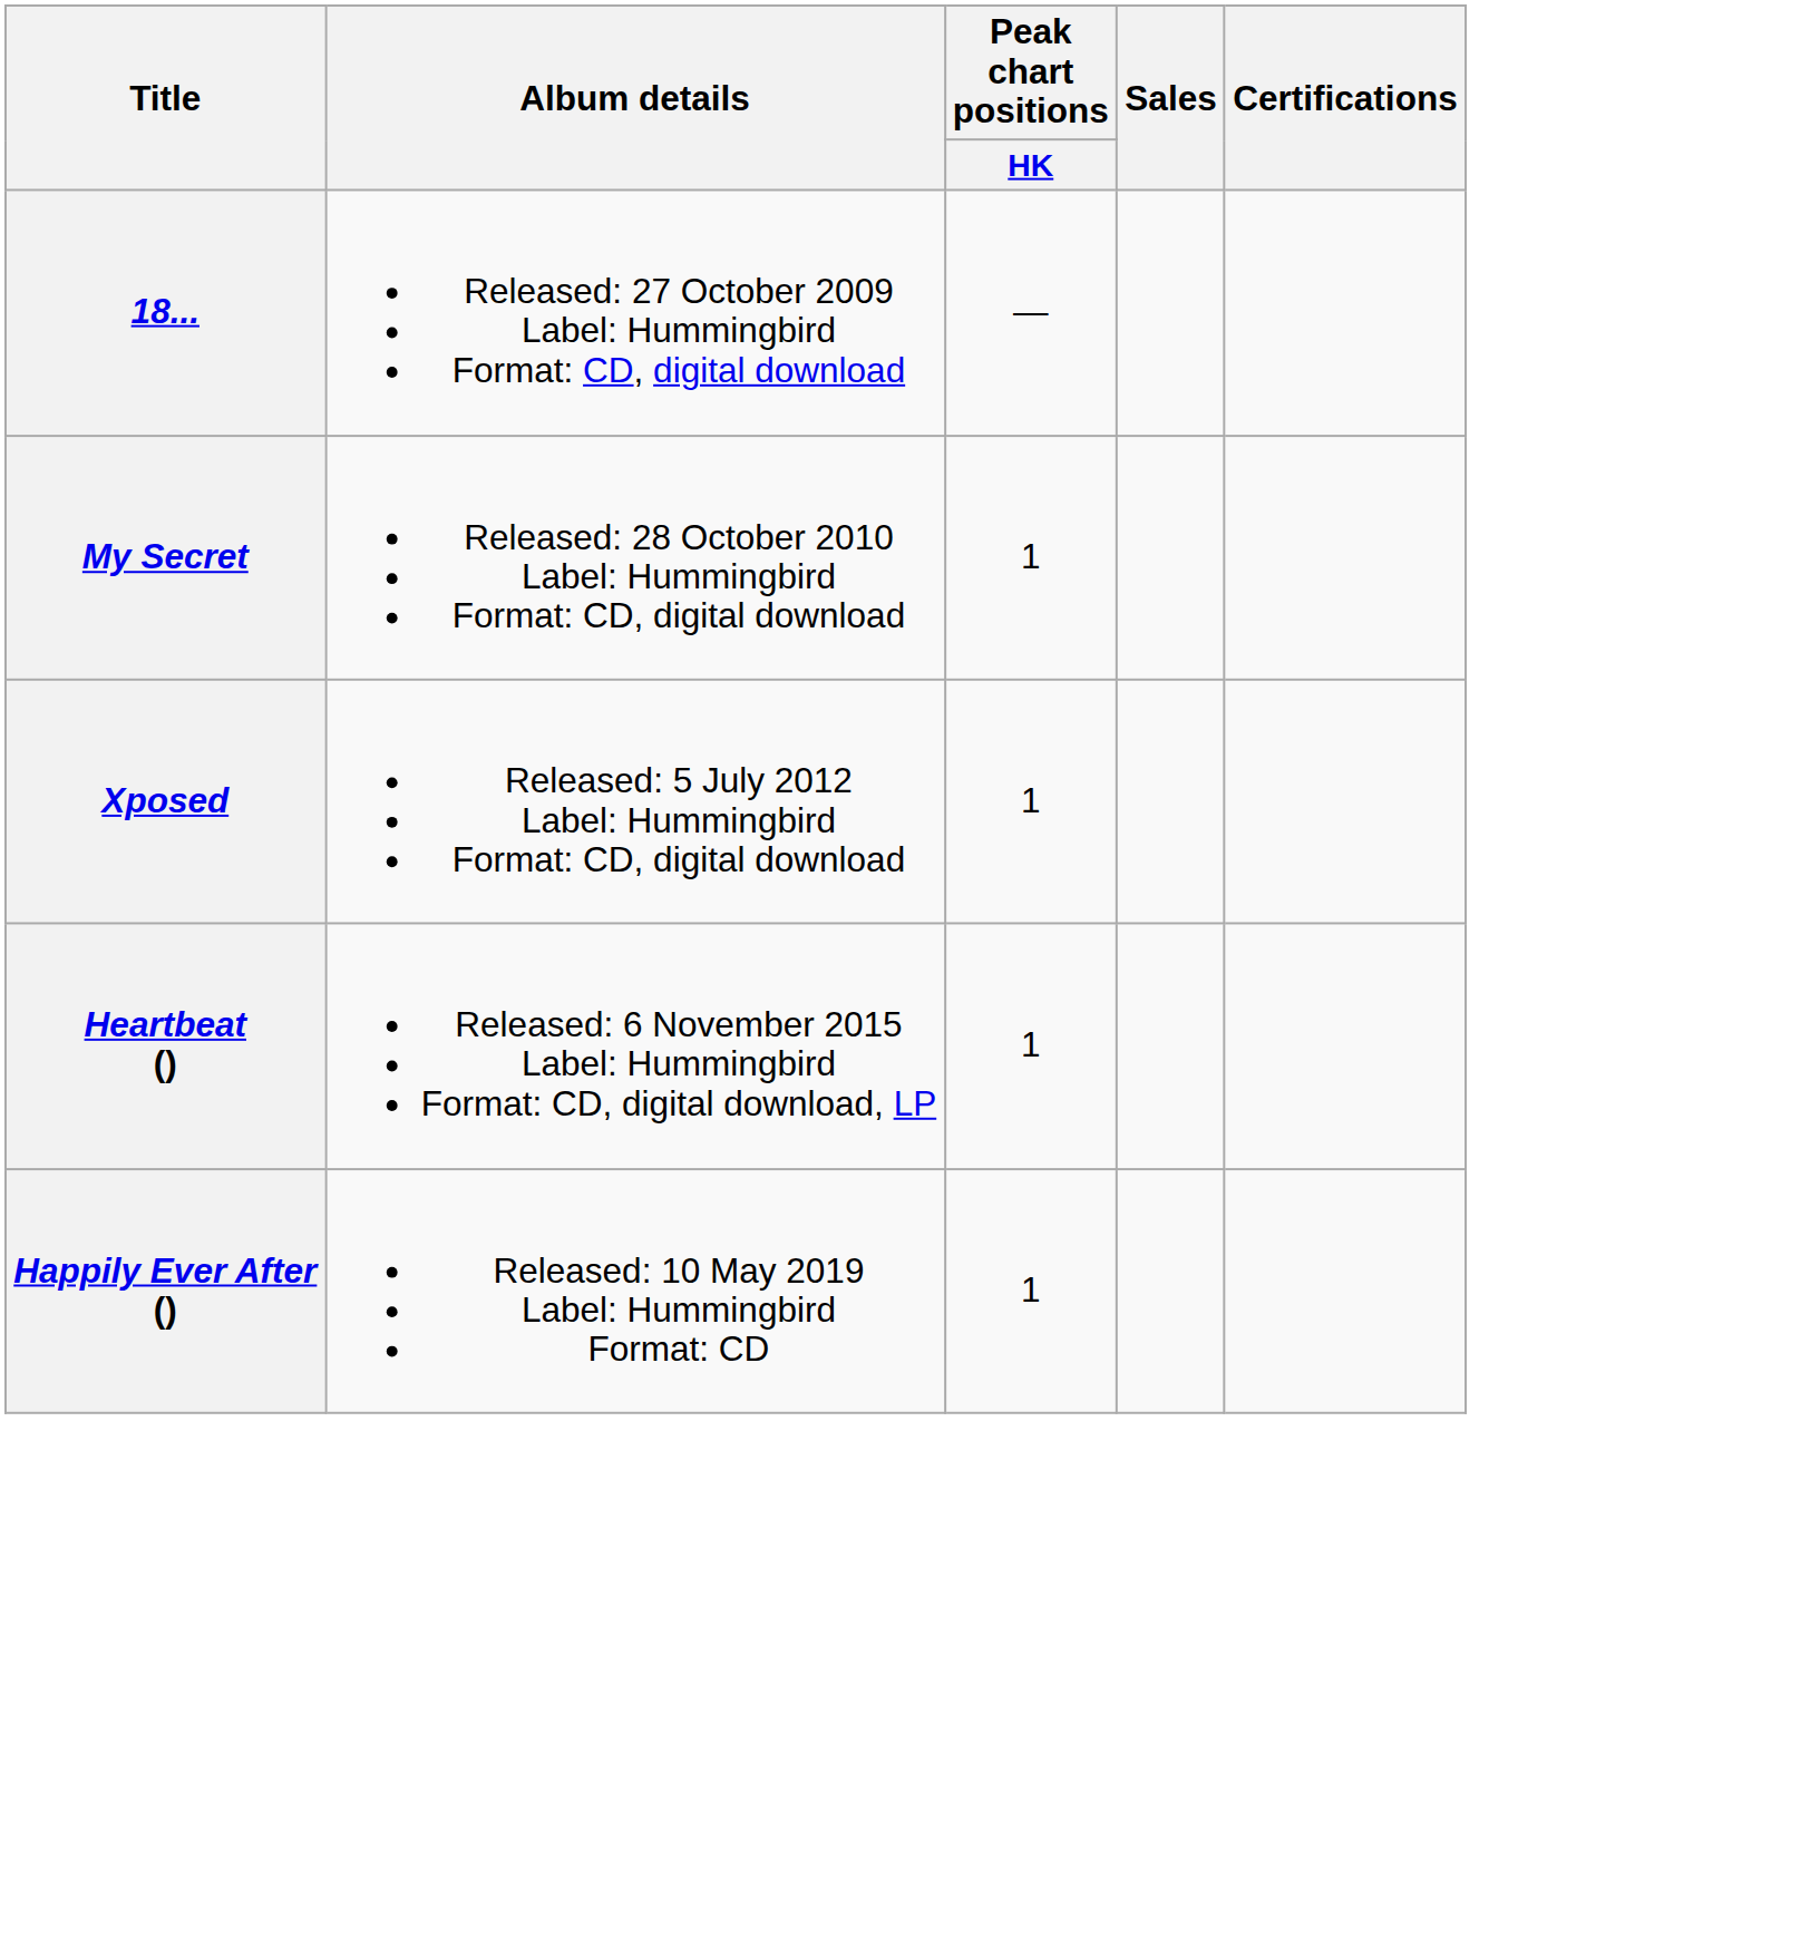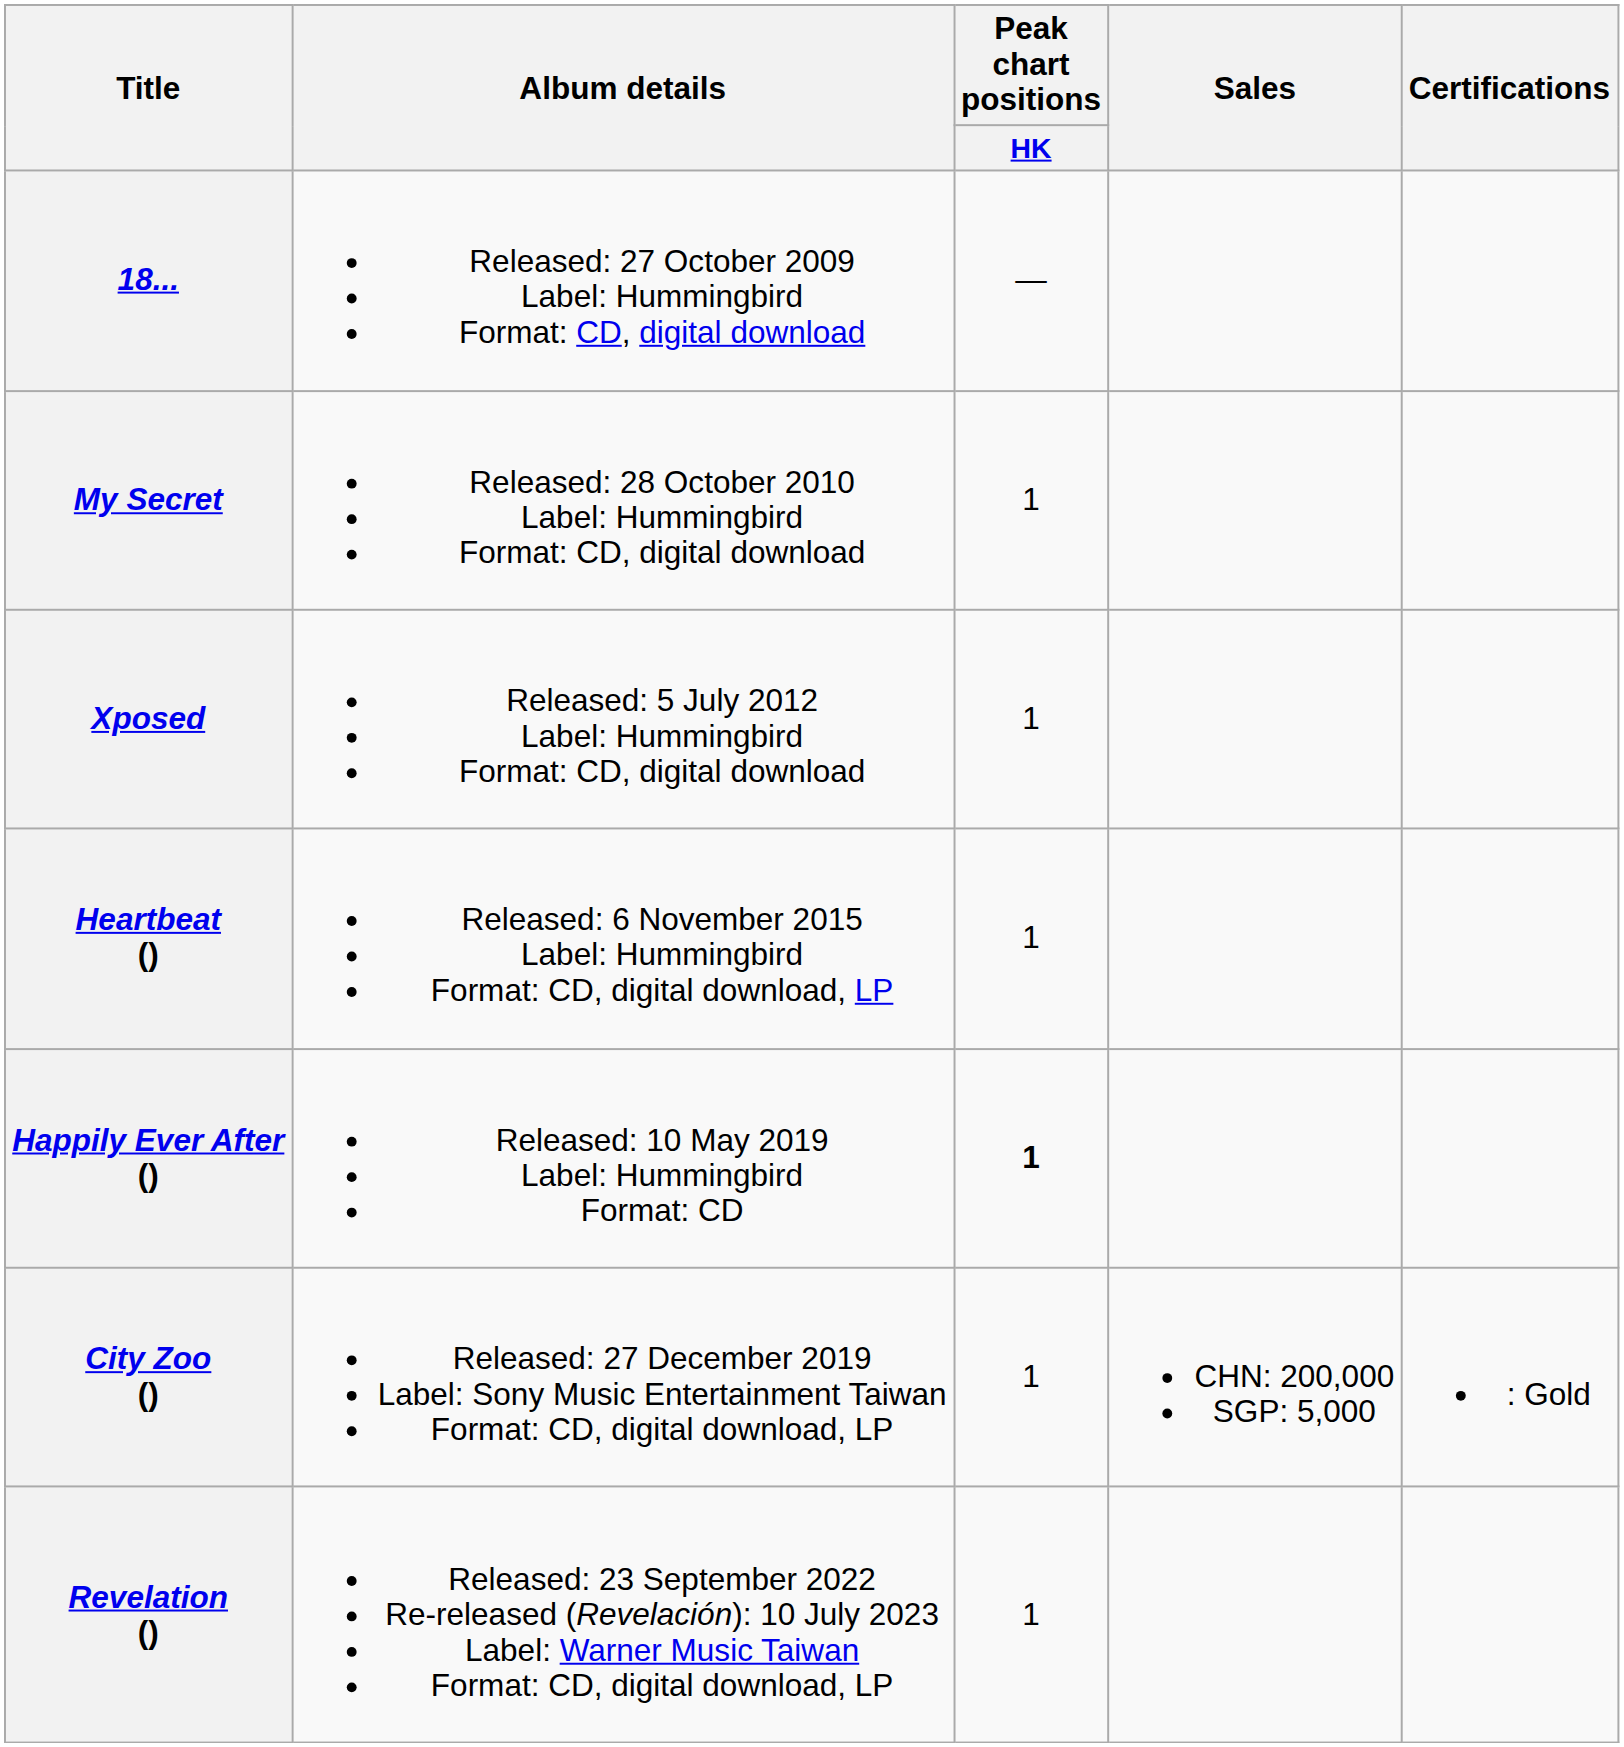Happily Ever After () | Peak chart positions / HK: normal -> bold
+ row: City Zoo () | Released: 27 December 2019 Label: Sony Music Entertainment Taiwan Format: CD, digital download, LP | 1 | CHN: 200,000 SGP: 5,000 | : Gold
+ row: Revelation () | Released: 23 September 2022 Re-released (Revelación): 10 July 2023 Label: Warner Music Taiwan Format: CD, digital download, LP | 1
